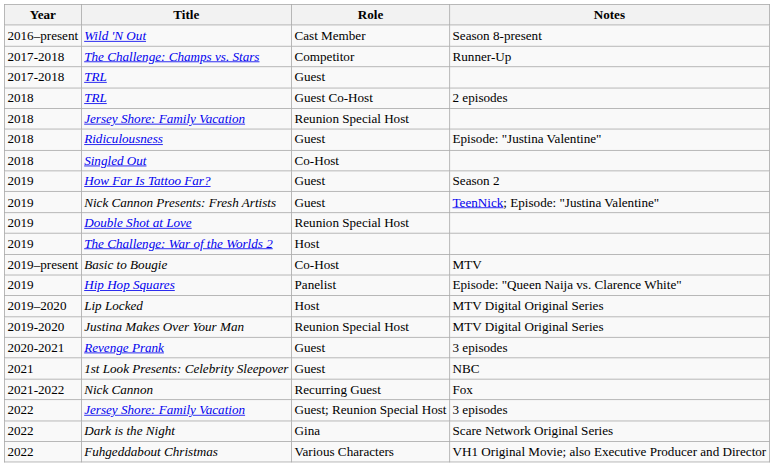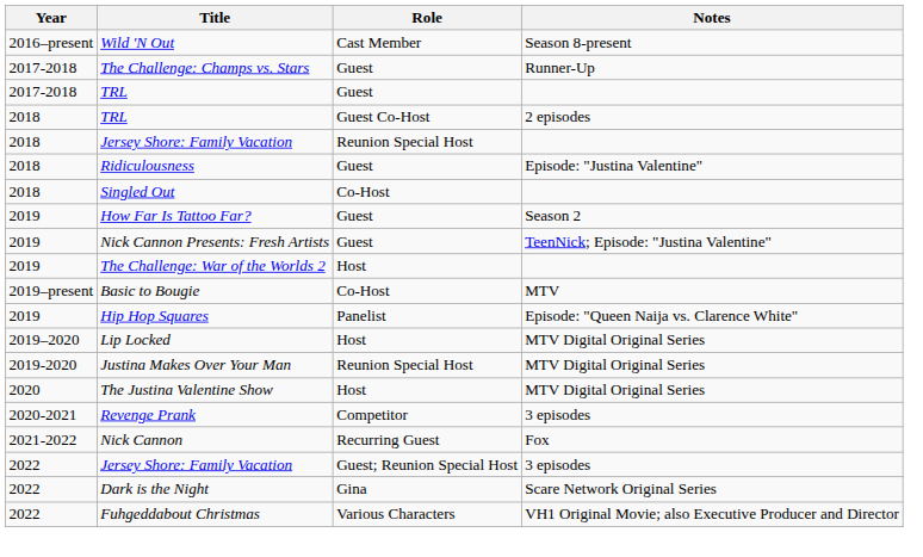The Challenge: Champs vs. Stars | Role: Competitor -> Guest
- row: 2019 | Double Shot at Love | Reunion Special Host
+ row: 2020 | The Justina Valentine Show | Host | MTV Digital Original Series
Revenge Prank | Role: Guest -> Competitor
- row: 2021 | 1st Look Presents: Celebrity Sleepover | Guest | NBC
